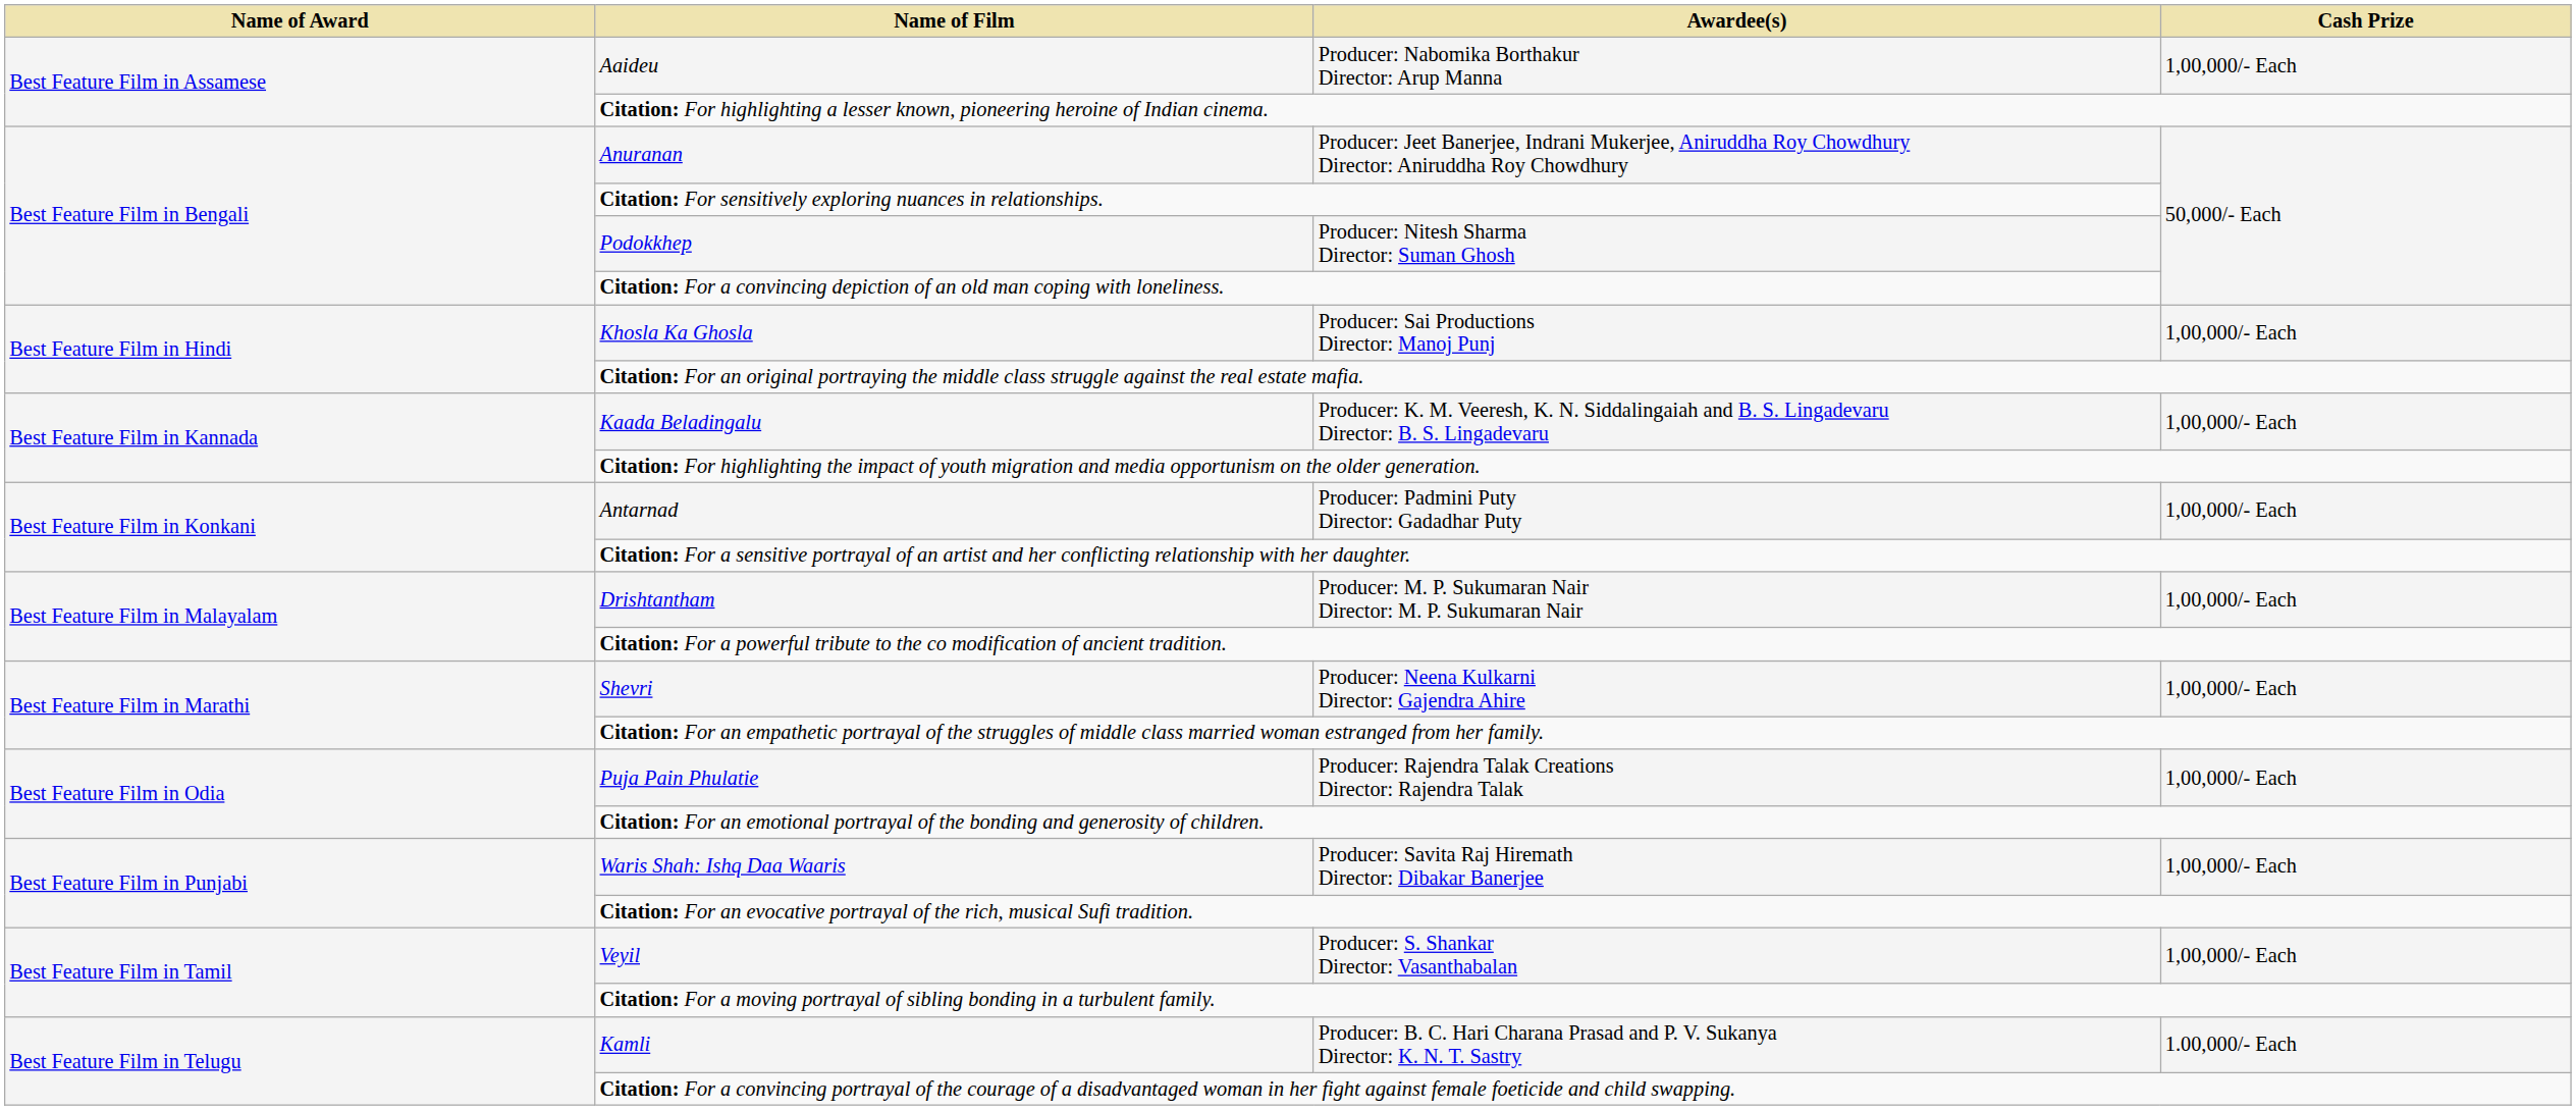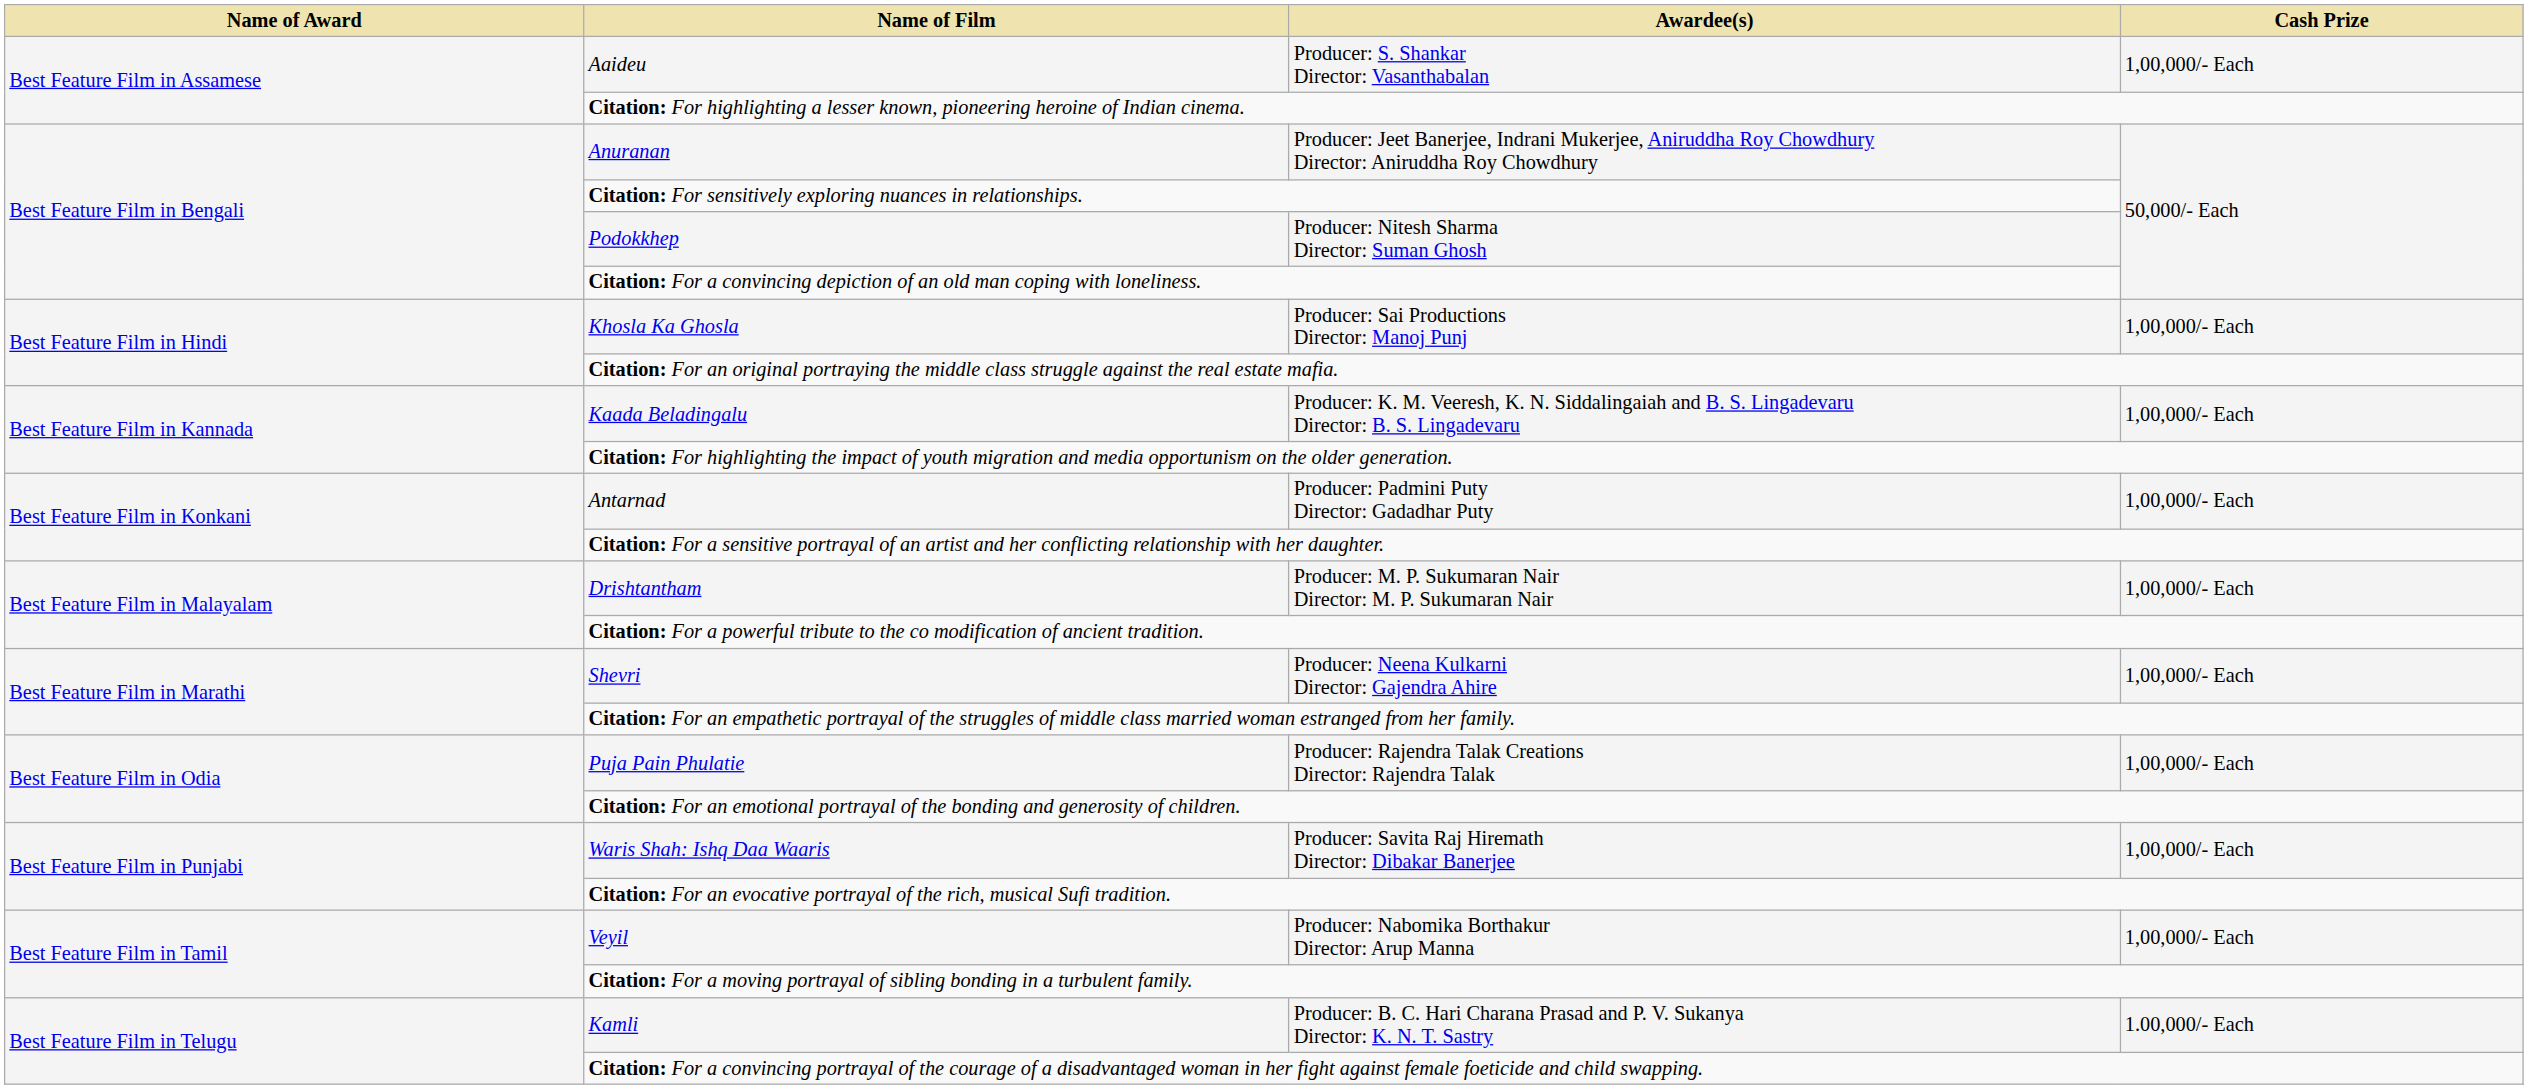Aaideu | Awardee(s): Producer: Nabomika Borthakur Director: Arup Manna -> Producer: S. Shankar Director: Vasanthabalan
Veyil | Awardee(s): Producer: S. Shankar Director: Vasanthabalan -> Producer: Nabomika Borthakur Director: Arup Manna
